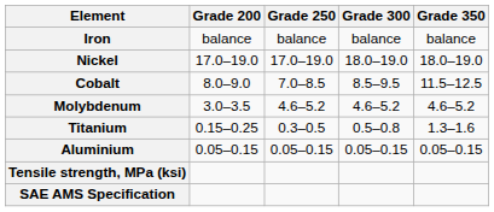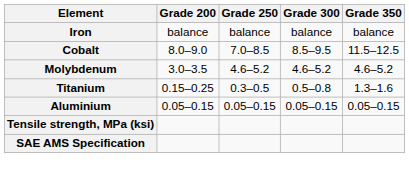- row: Nickel | 17.0–19.0 | 17.0–19.0 | 18.0–19.0 | 18.0–19.0
